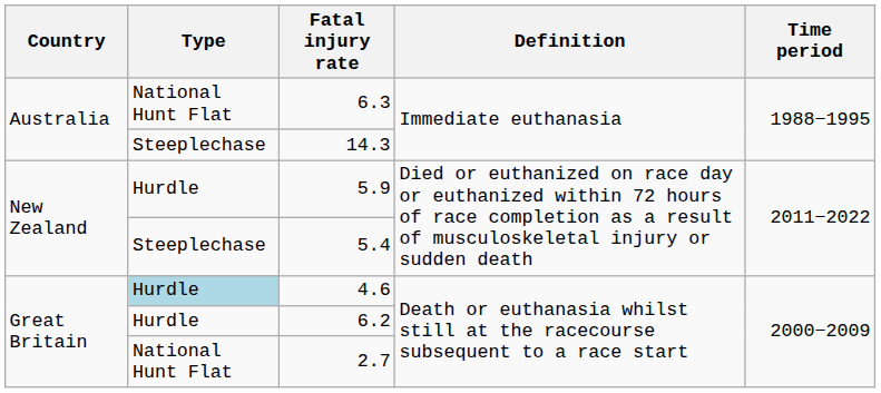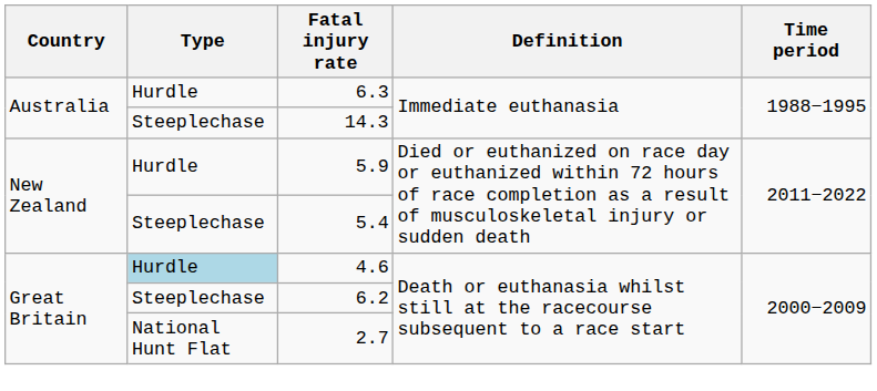6.3 | Type: National Hunt Flat -> Hurdle
6.2 | Type: Hurdle -> Steeplechase
